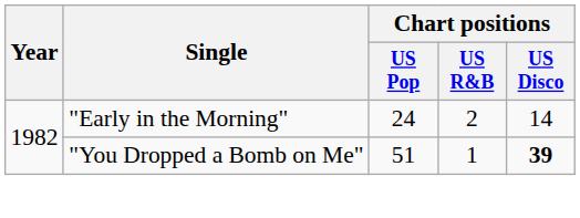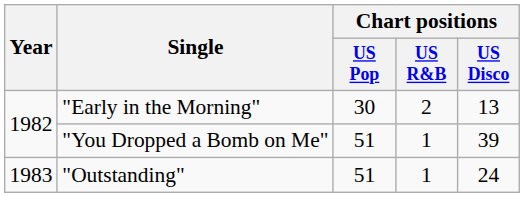"Early in the Morning" | Chart positions / US Pop: 24 -> 30
"Early in the Morning" | Chart positions / US Disco: 14 -> 13
"You Dropped a Bomb on Me" | Chart positions / US Disco: bold -> normal
+ row: 1983 | "Outstanding" | 51 | 1 | 24
